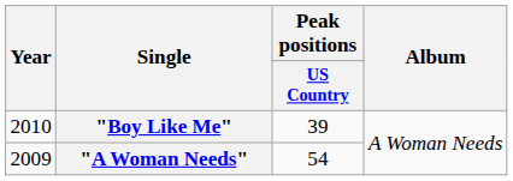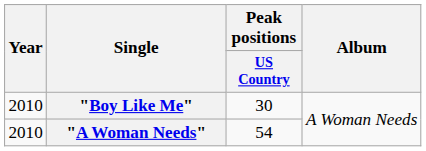"Boy Like Me" | Peak positions / US Country: 39 -> 30
"A Woman Needs" | Year: 2009 -> 2010
